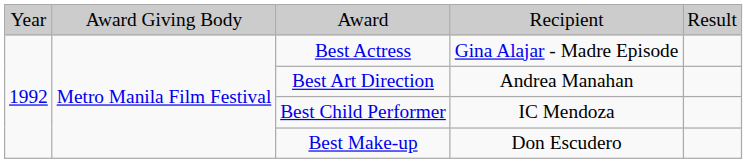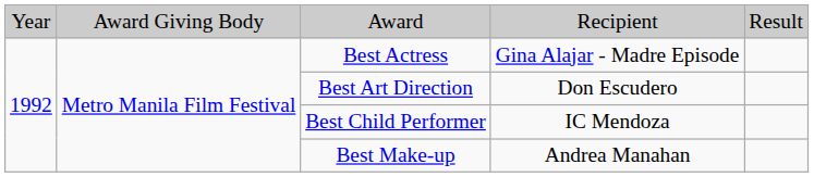Best Art Direction | column 4: Andrea Manahan -> Don Escudero
Best Make-up | column 4: Don Escudero -> Andrea Manahan
